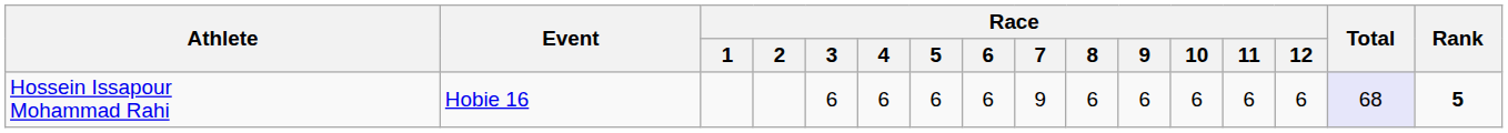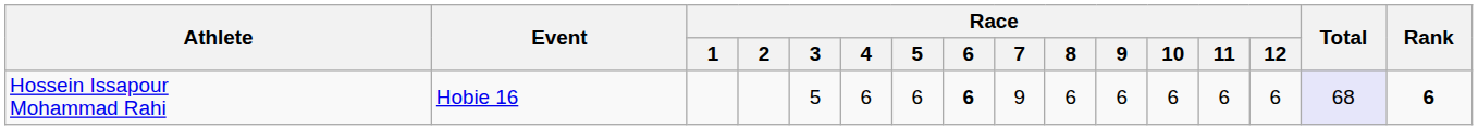Hossein Issapour Mohammad Rahi | Race / 3: 6 -> 5
Hossein Issapour Mohammad Rahi | Race / 6: normal -> bold
Hossein Issapour Mohammad Rahi | Rank: 5 -> 6
